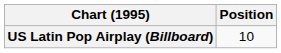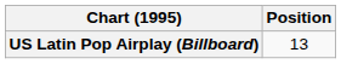US Latin Pop Airplay (Billboard) | Position: 10 -> 13
